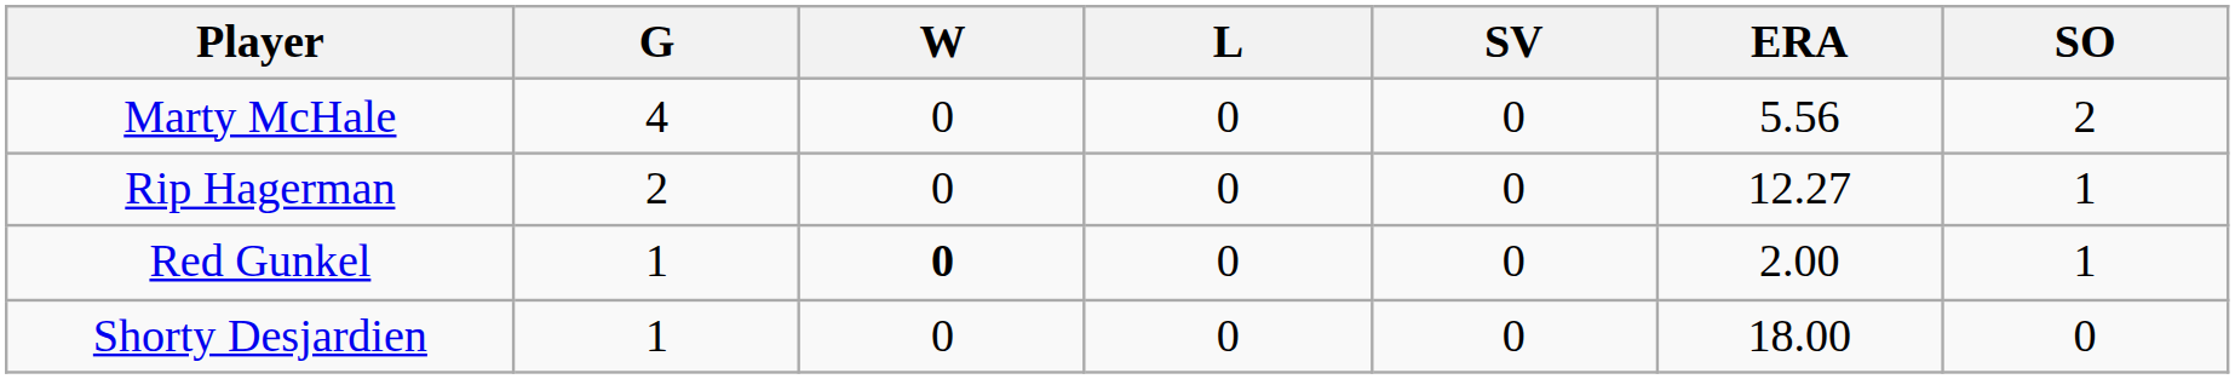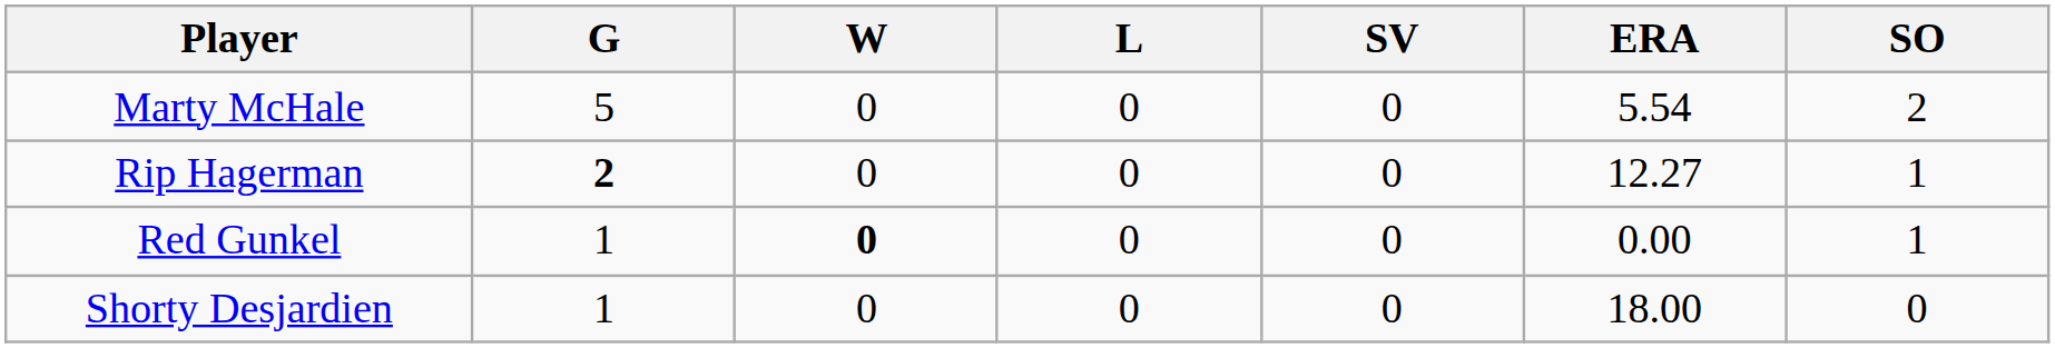Marty McHale | G: 4 -> 5
Marty McHale | ERA: 5.56 -> 5.54
Rip Hagerman | G: normal -> bold
Red Gunkel | ERA: 2.00 -> 0.00
